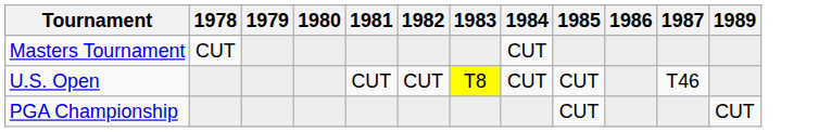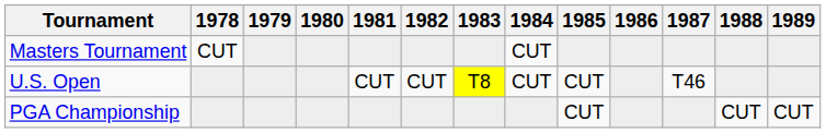+ column: 1988 | CUT
